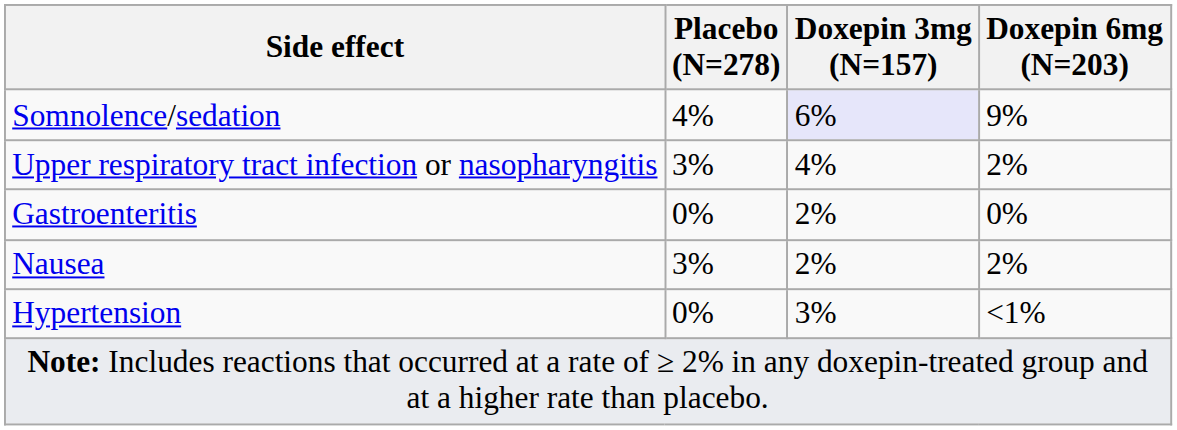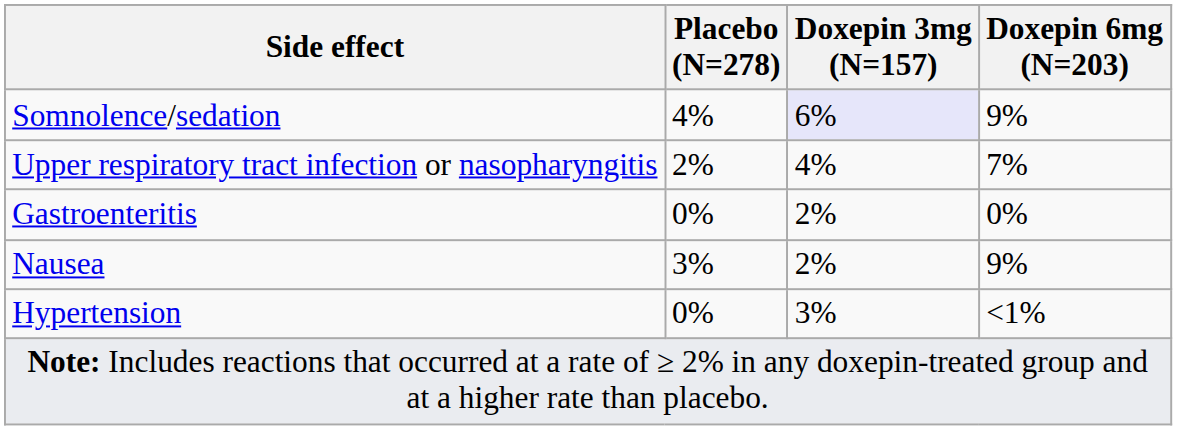Upper respiratory tract infection or nasopharyngitis | Placebo (N=278): 3% -> 2%
Upper respiratory tract infection or nasopharyngitis | Doxepin 6mg (N=203): 2% -> 7%
Nausea | Doxepin 6mg (N=203): 2% -> 9%
